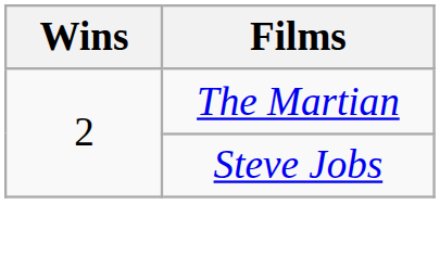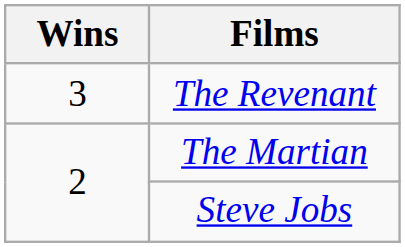+ row: 3 | The Revenant
